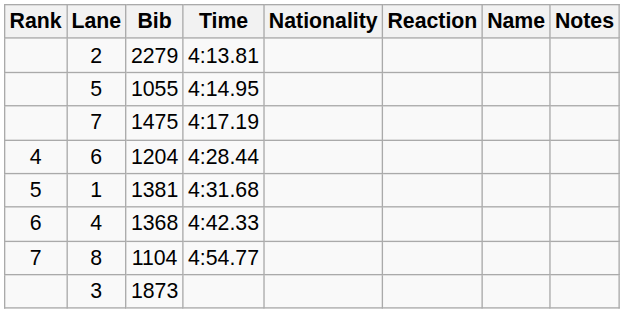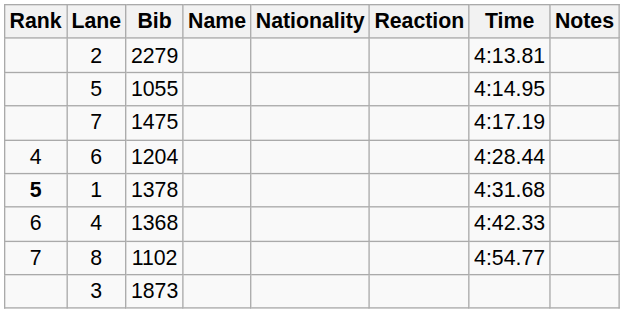columns swapped: Name <-> Time
1 | Rank: normal -> bold
1 | Bib: 1381 -> 1378
8 | Bib: 1104 -> 1102
